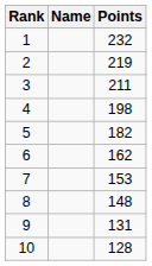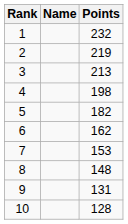3 | Points: 211 -> 213
